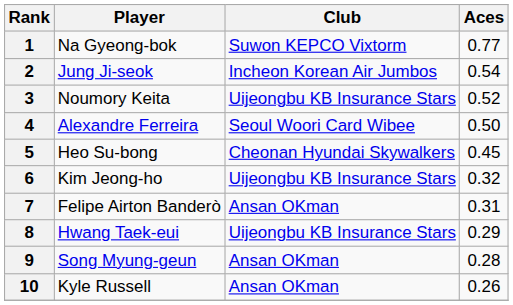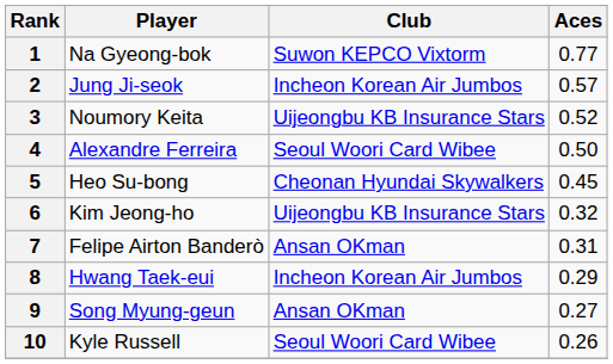2 | Aces: 0.54 -> 0.57
8 | Club: Uijeongbu KB Insurance Stars -> Incheon Korean Air Jumbos
9 | Aces: 0.28 -> 0.27
10 | Club: Ansan OKman -> Seoul Woori Card Wibee
